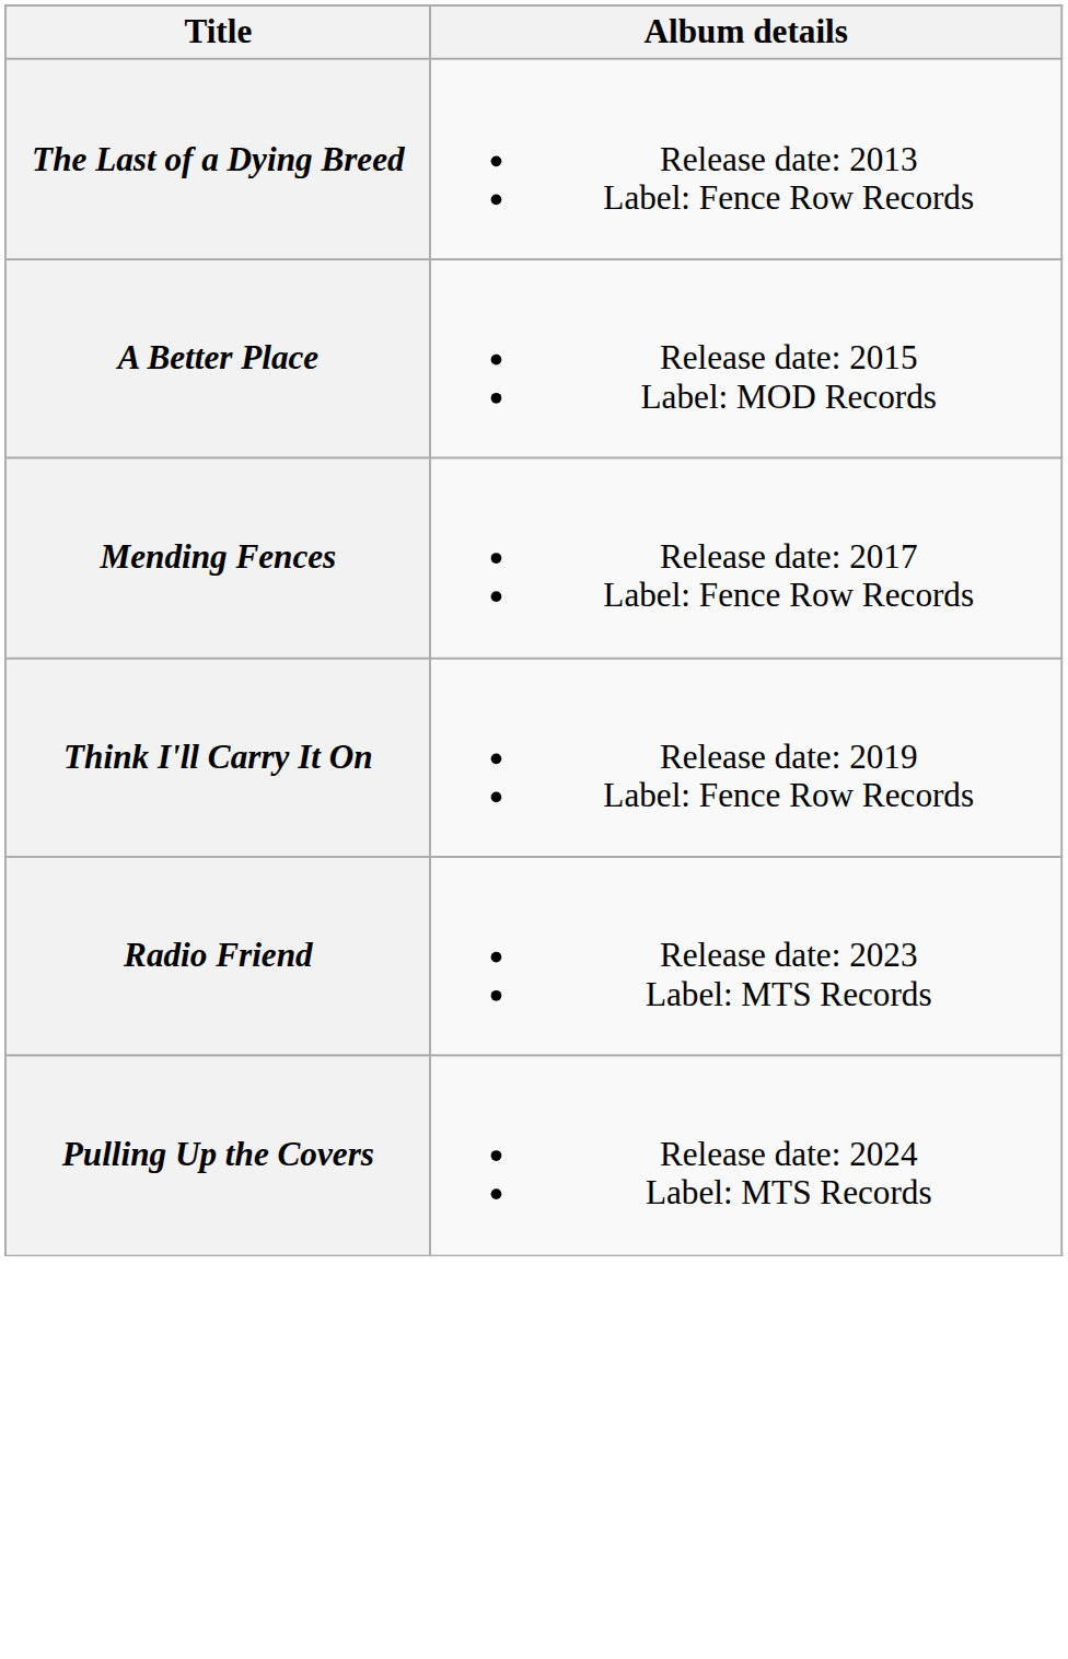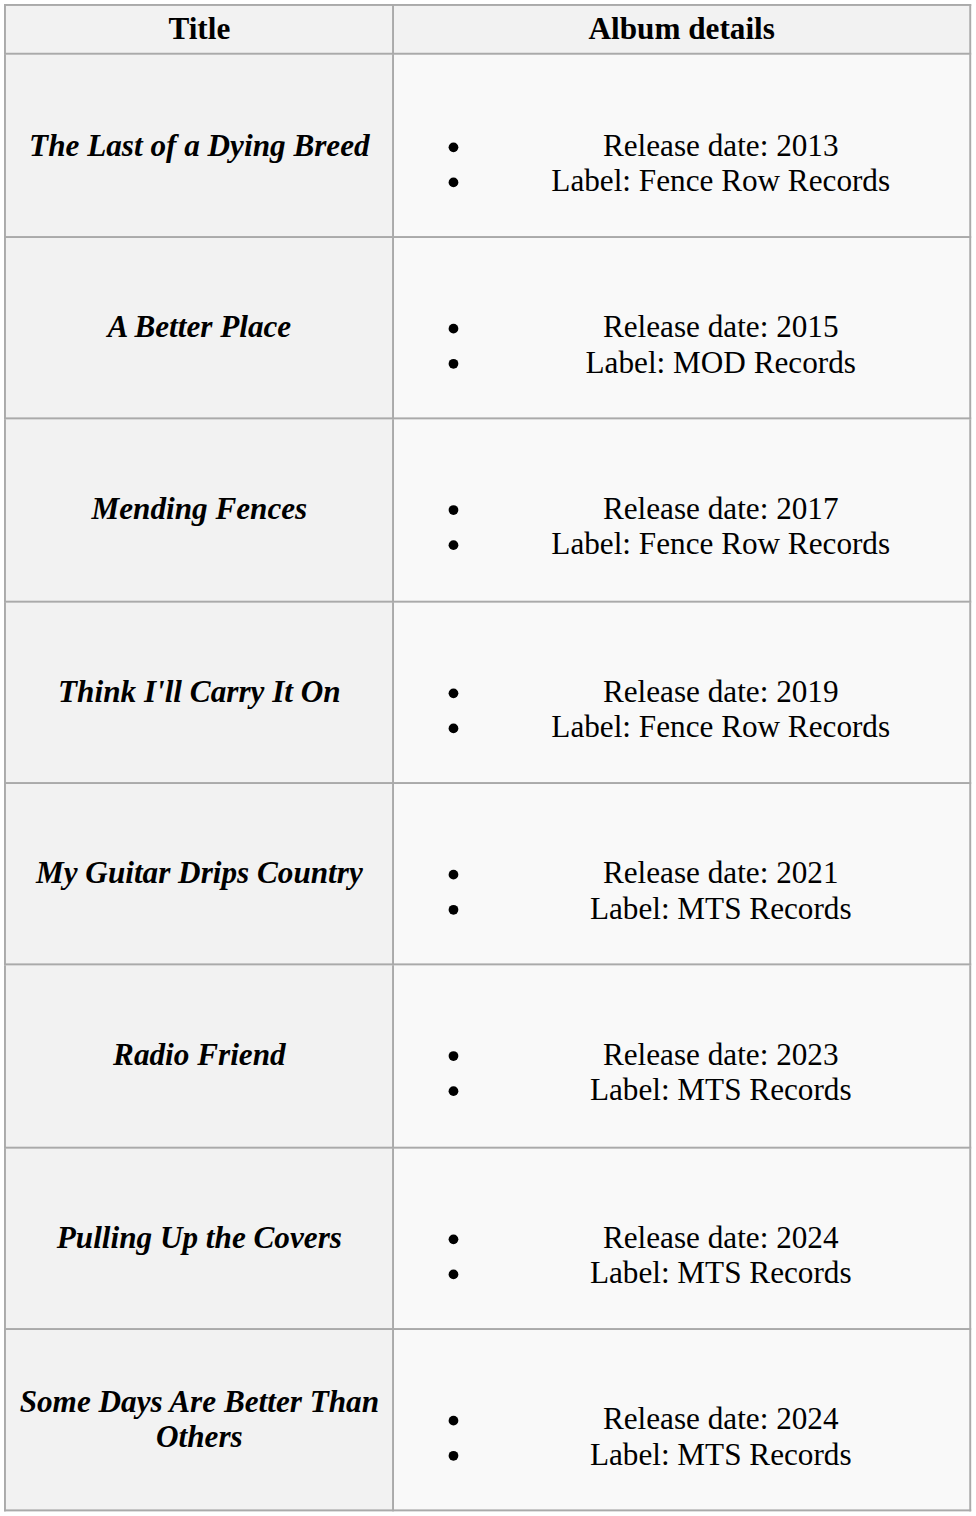+ row: My Guitar Drips Country | Release date: 2021 Label: MTS Records
+ row: Some Days Are Better Than Others | Release date: 2024 Label: MTS Records
